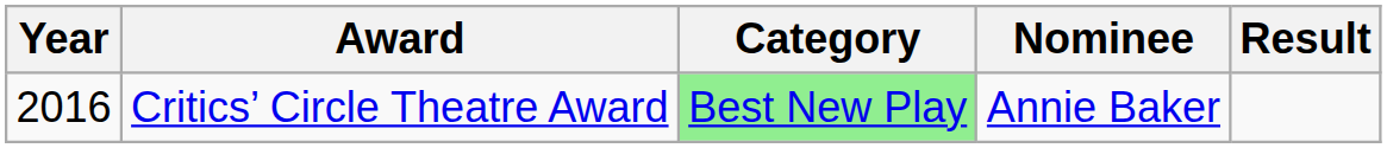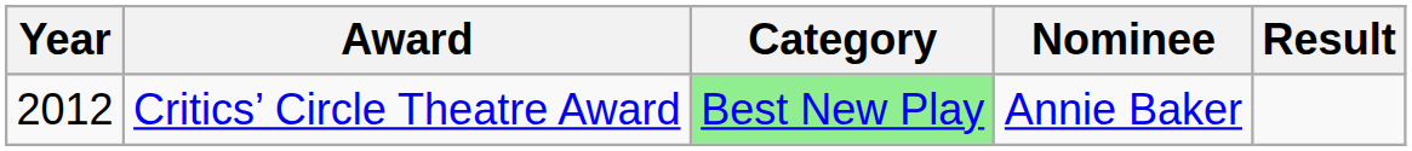Critics’ Circle Theatre Award | Year: 2016 -> 2012
